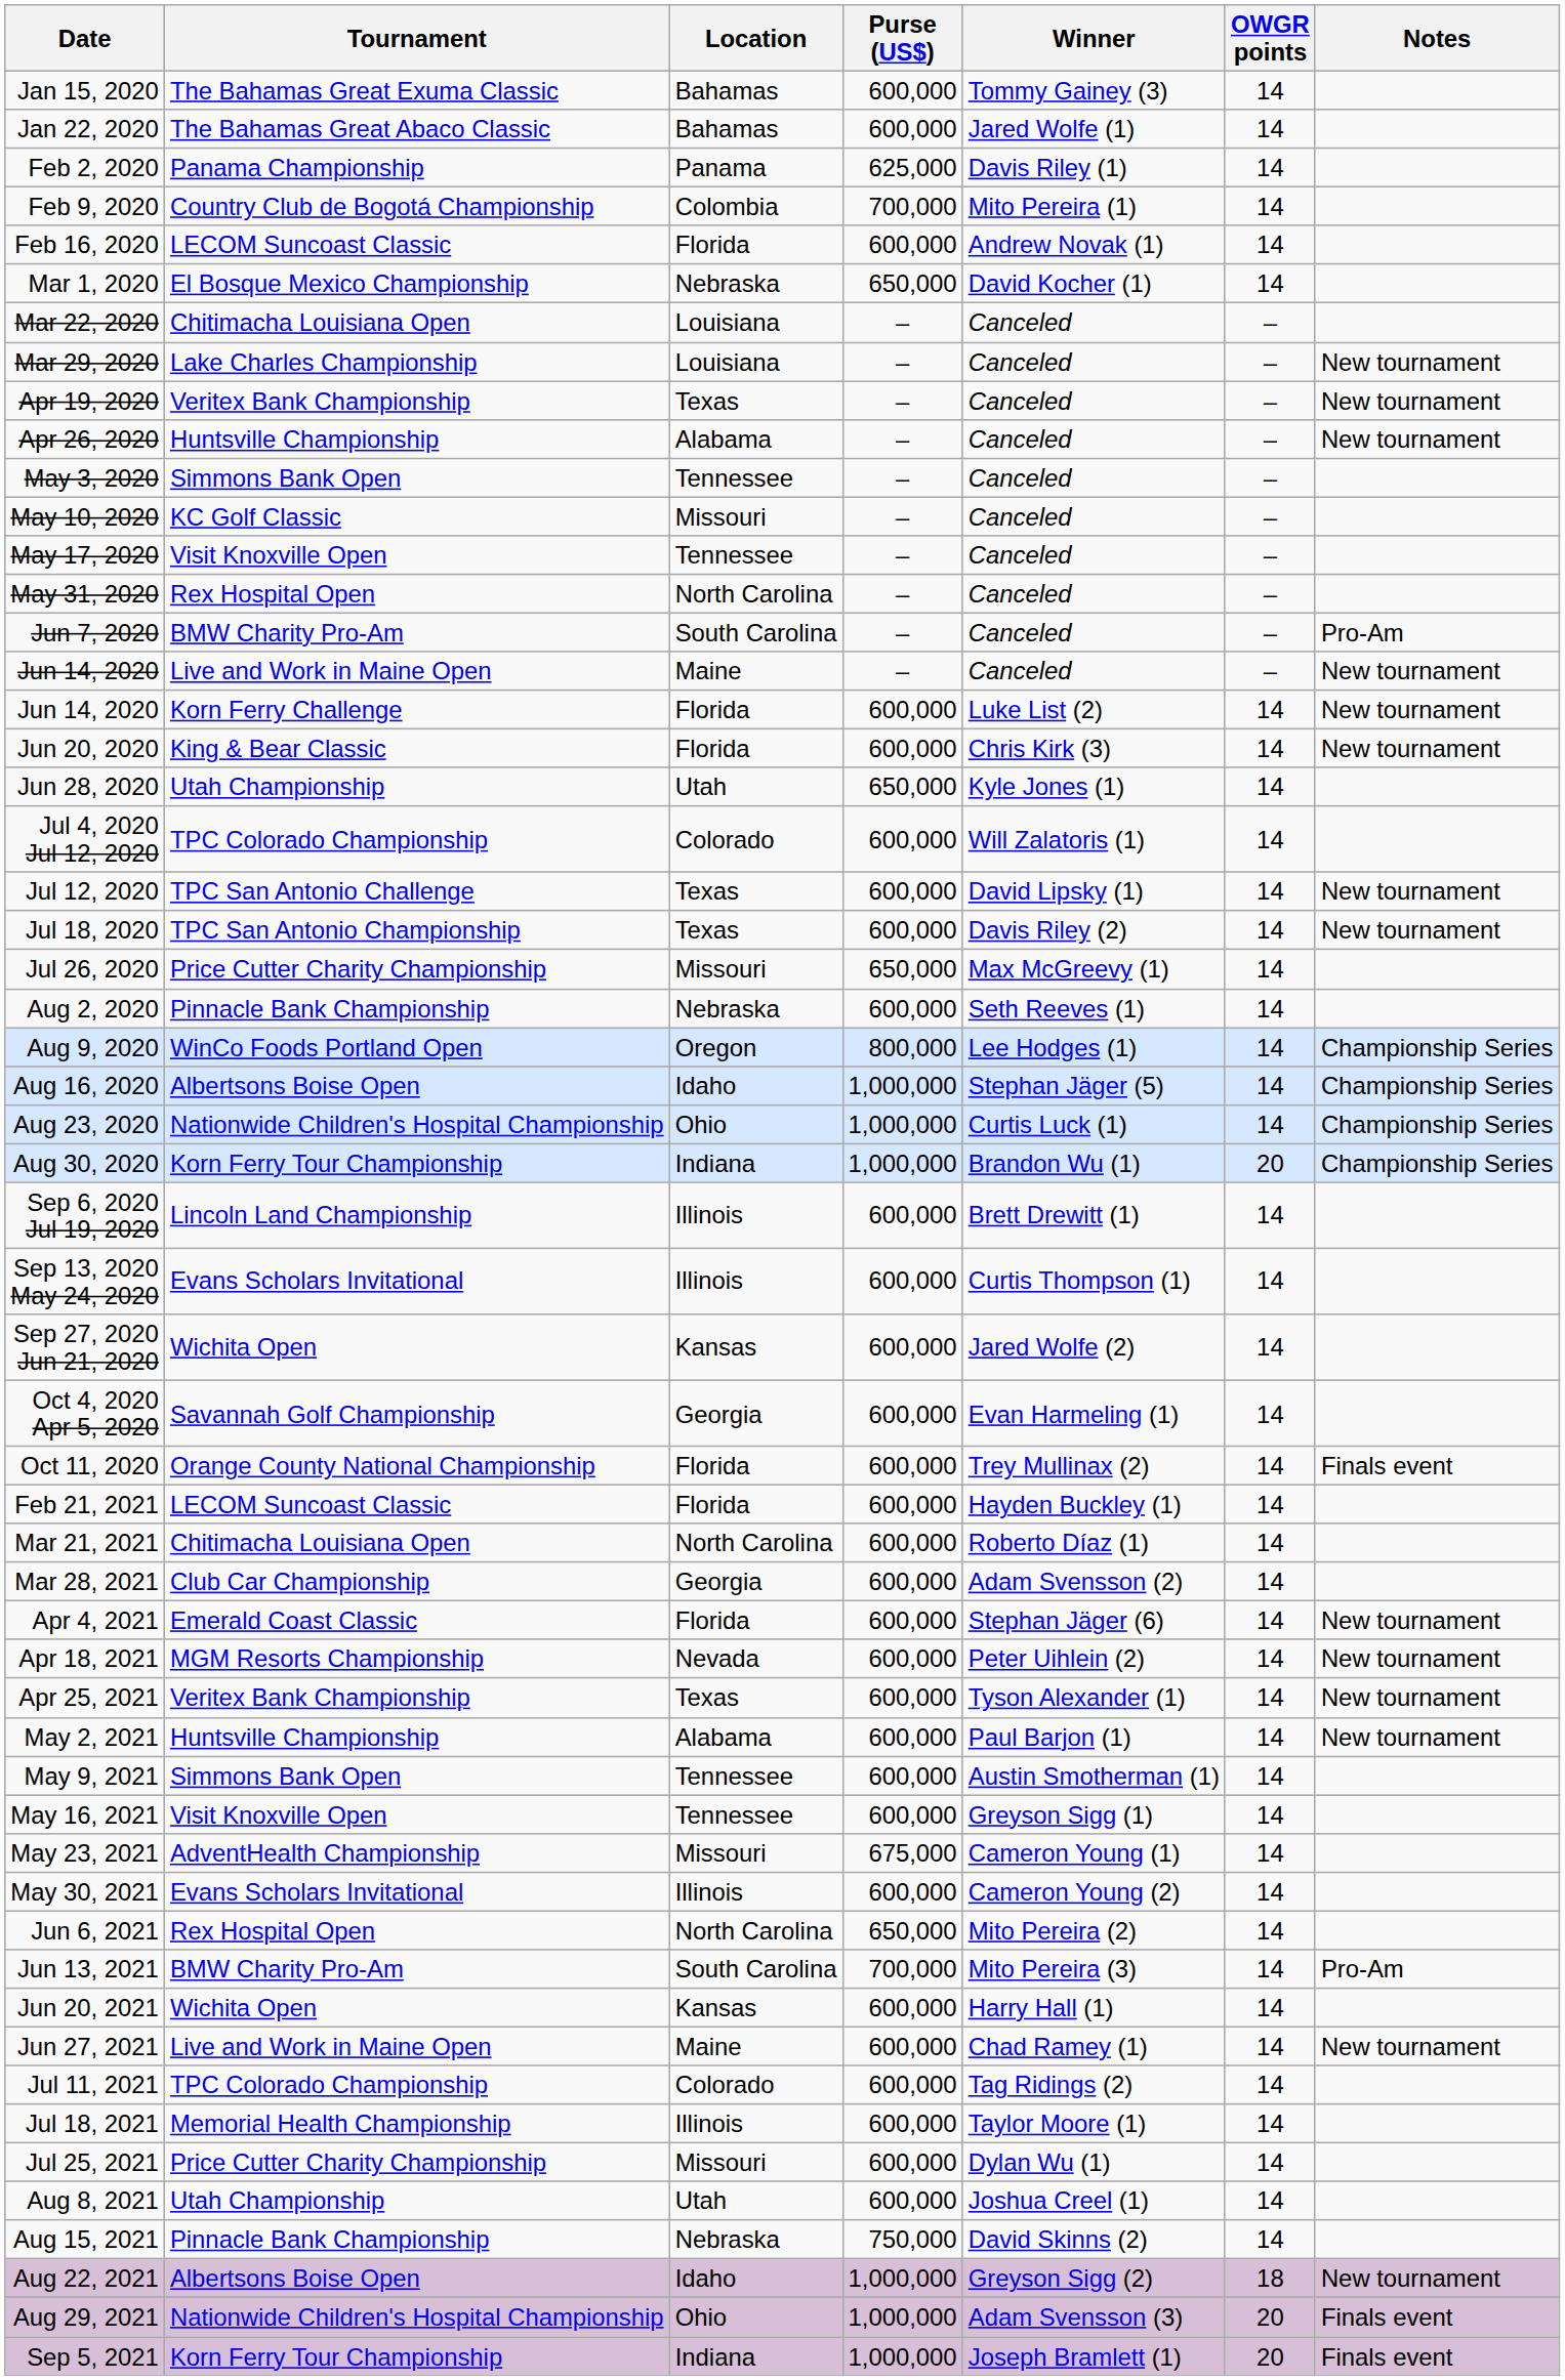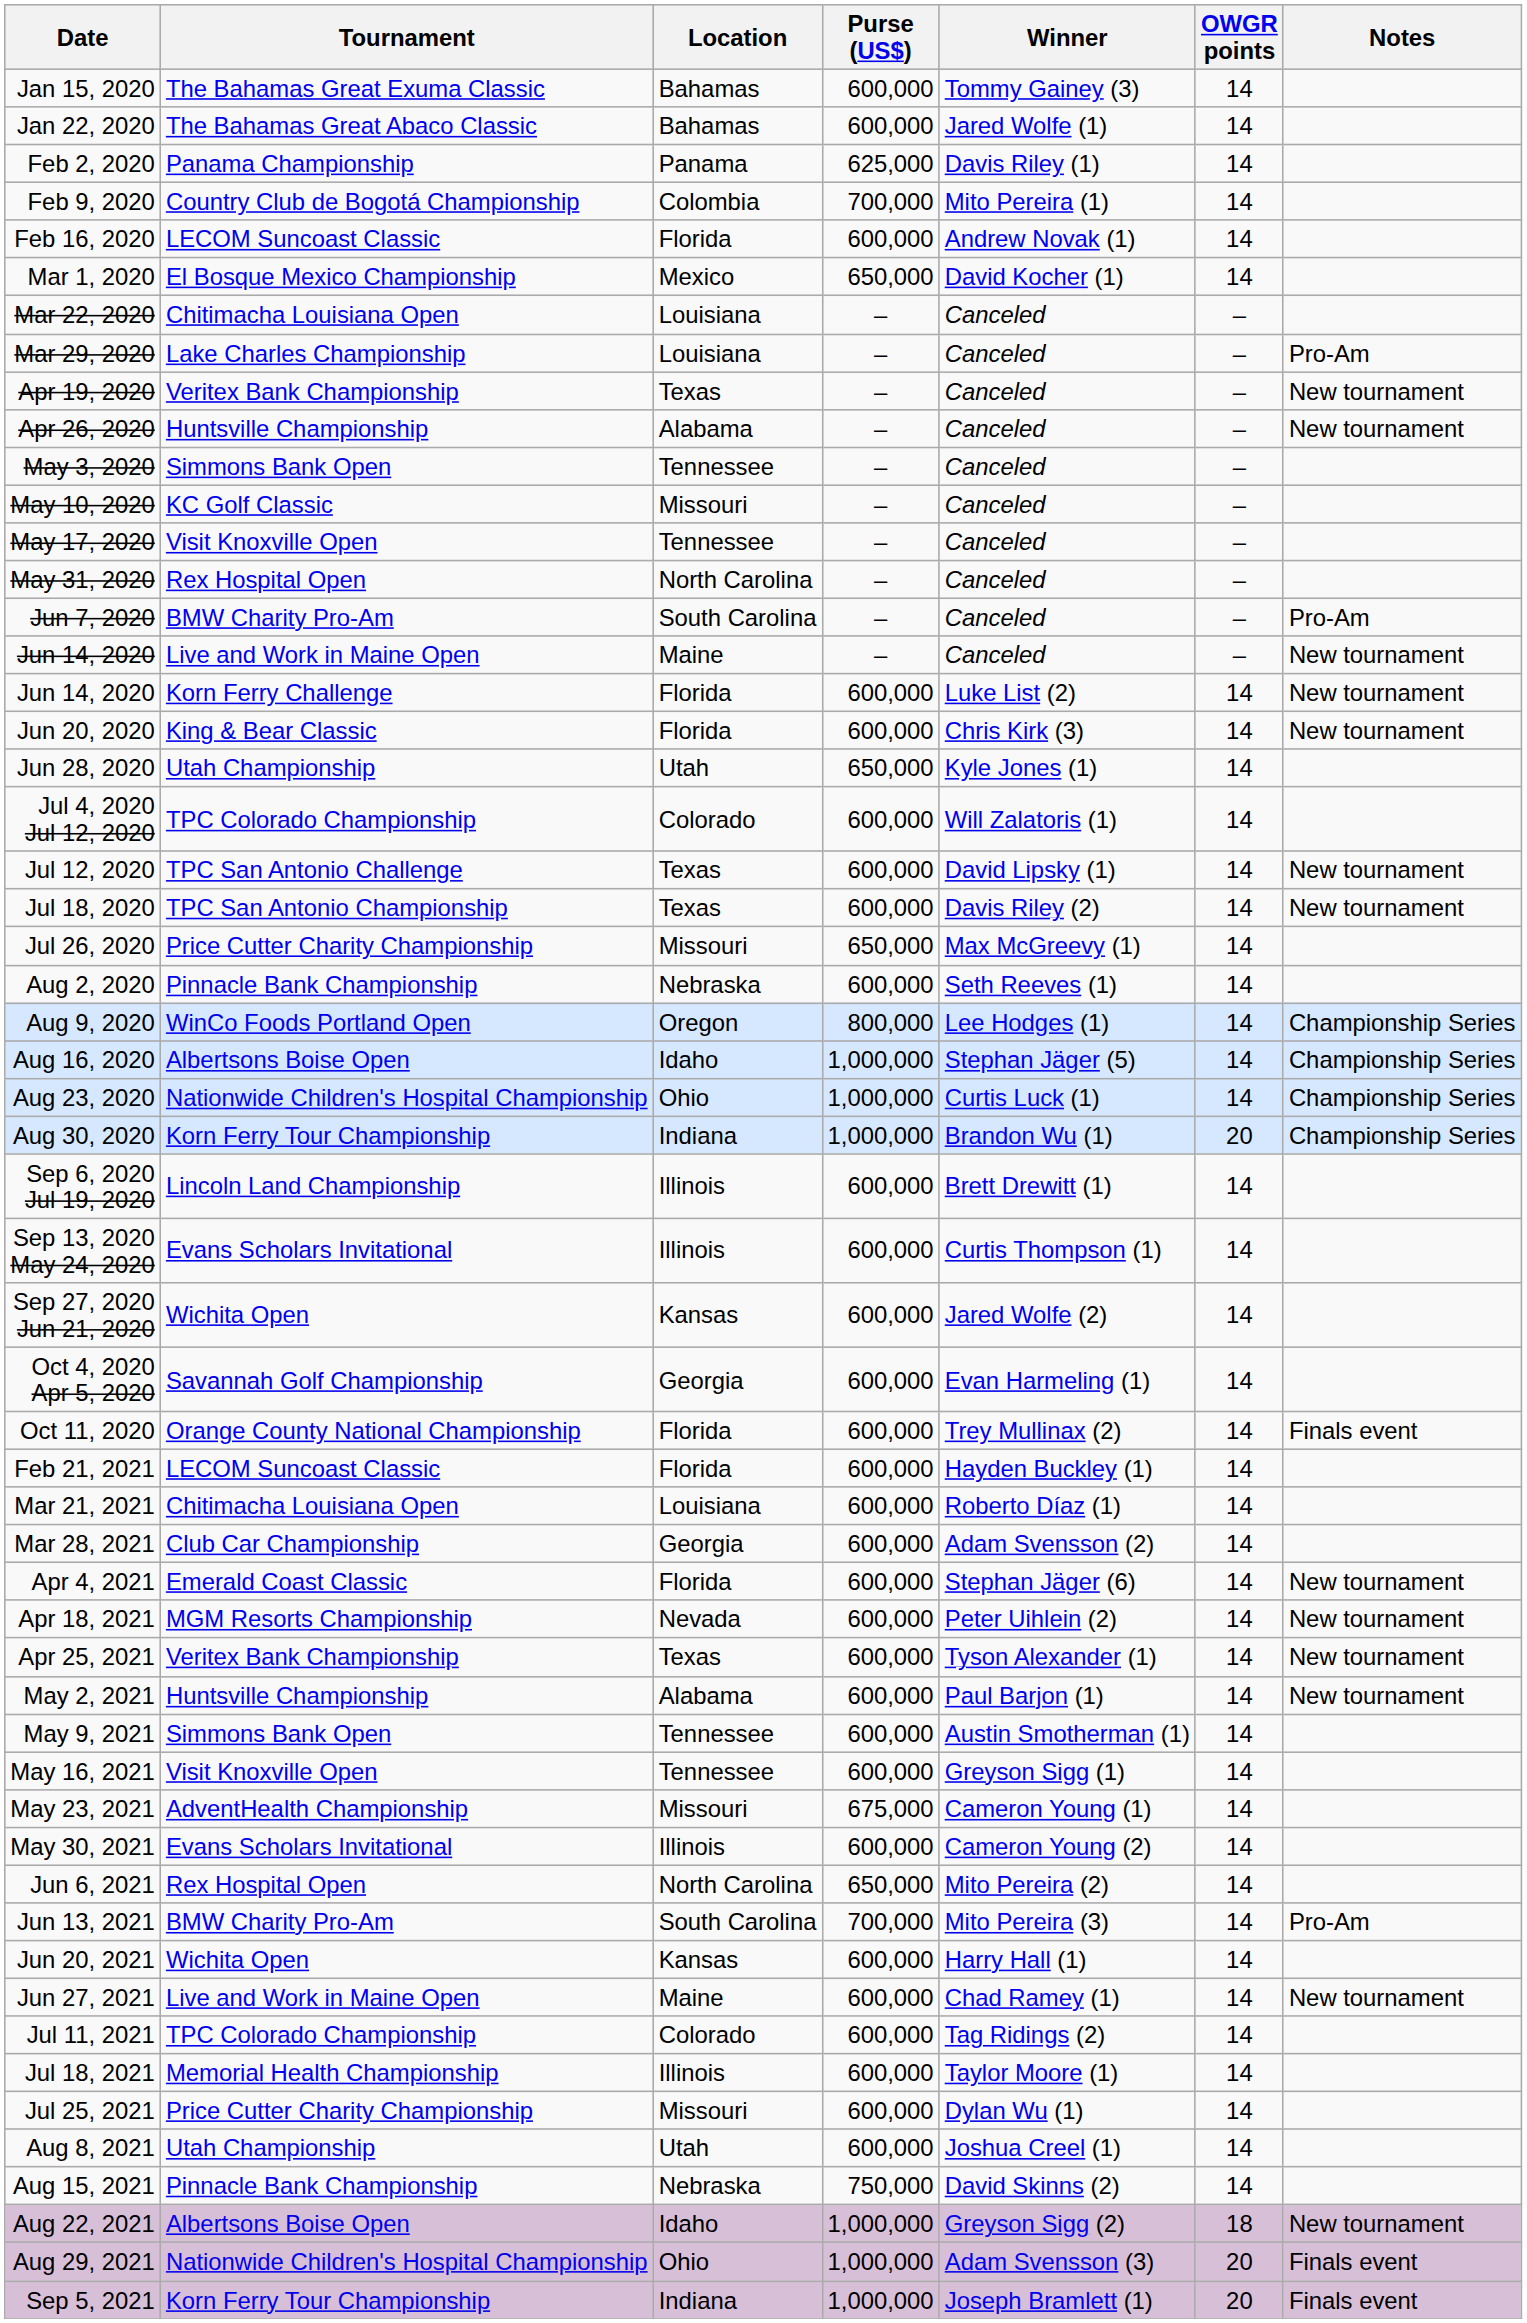Mar 1, 2020 | Location: Nebraska -> Mexico
Mar 29, 2020 | Notes: New tournament -> Pro-Am
Mar 21, 2021 | Location: North Carolina -> Louisiana
